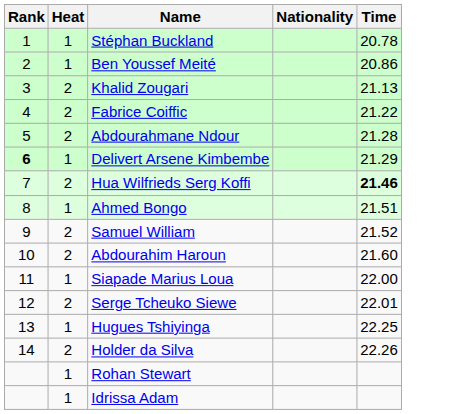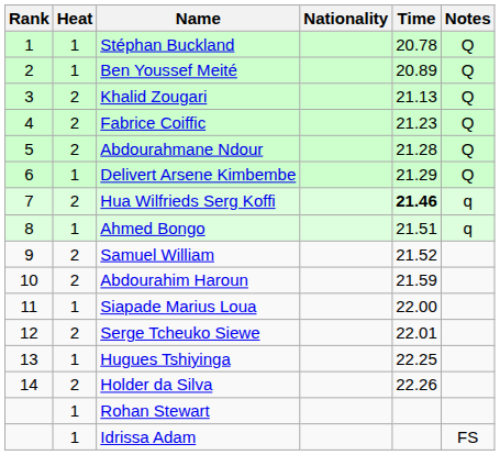+ column: Notes | Q | Q | Q | Q | Q | Q | q | q | FS
Ben Youssef Meité | Time: 20.86 -> 20.89
Fabrice Coiffic | Time: 21.22 -> 21.23
Delivert Arsene Kimbembe | Rank: bold -> normal
Abdourahim Haroun | Time: 21.60 -> 21.59
